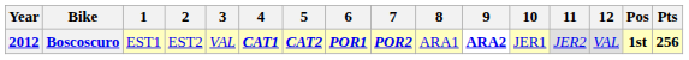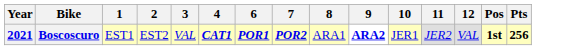- column: 5 | CAT2
Boscoscuro | Year: 2012 -> 2021
